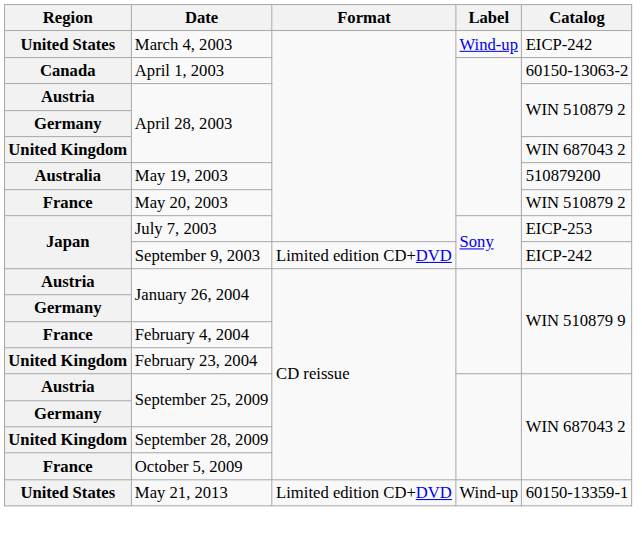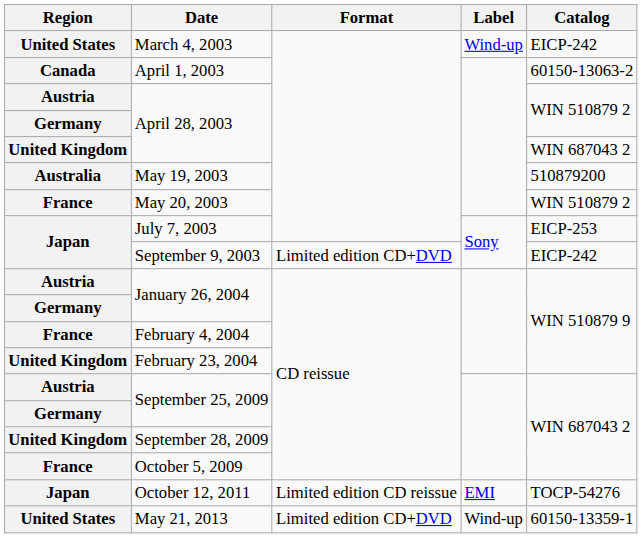+ row: Japan | October 12, 2011 | Limited edition CD reissue | EMI | TOCP-54276
